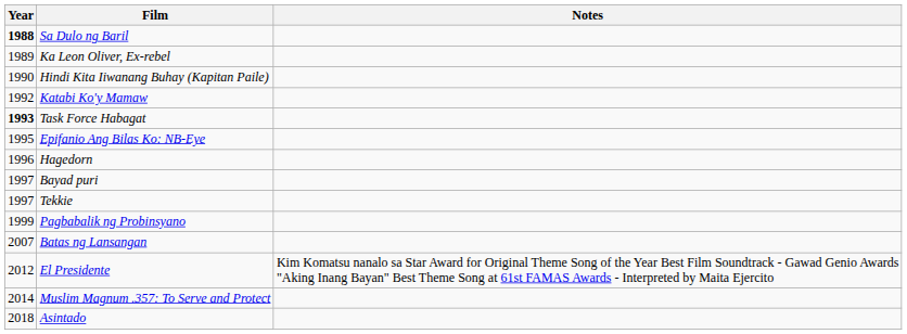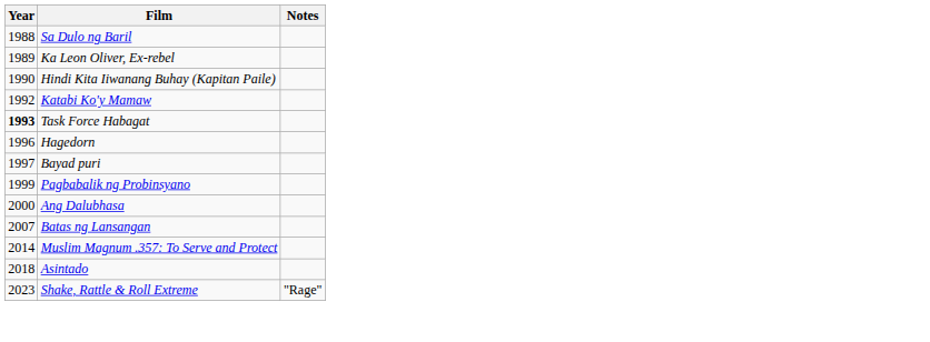Sa Dulo ng Baril | Year: bold -> normal
- row: 1995 | Epifanio Ang Bilas Ko: NB-Eye
- row: 1997 | Tekkie
+ row: 2000 | Ang Dalubhasa
- row: 2012 | El Presidente | Kim Komatsu nanalo sa Star Award for Original Theme Song of the Year Best Film Soundtrack - Gawad Genio Awards "Aking Inang Bayan" Best Theme Song at 61st FAMAS Awards - Interpreted by Maita Ejercito
+ row: 2023 | Shake, Rattle & Roll Extreme | "Rage"
